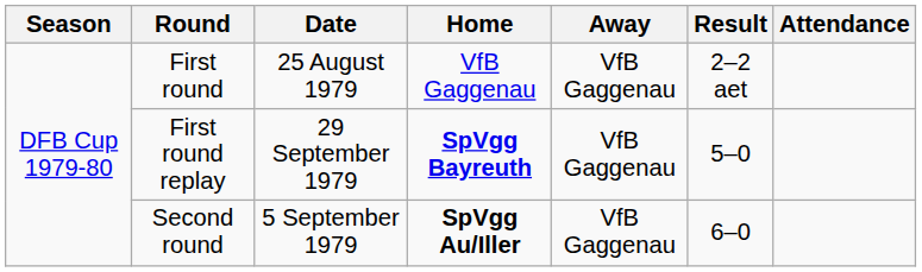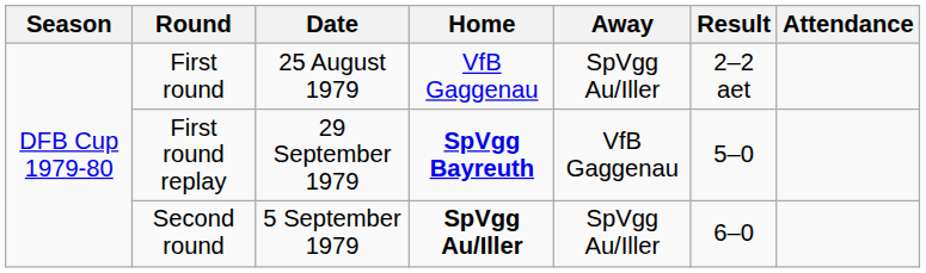First round | Away: VfB Gaggenau -> SpVgg Au/Iller
Second round | Away: VfB Gaggenau -> SpVgg Au/Iller
